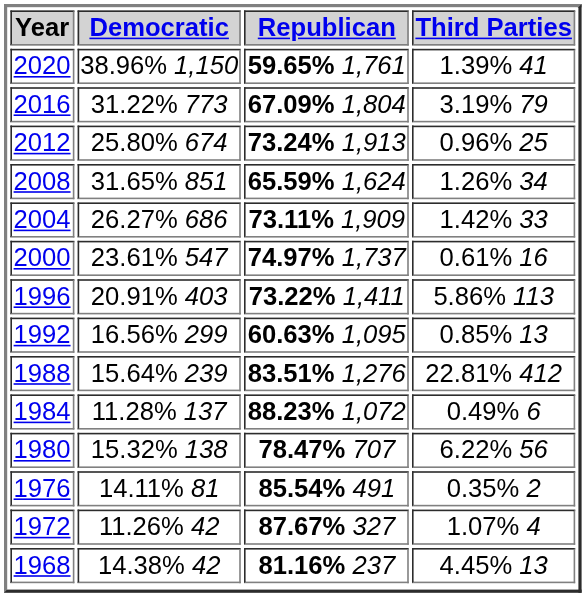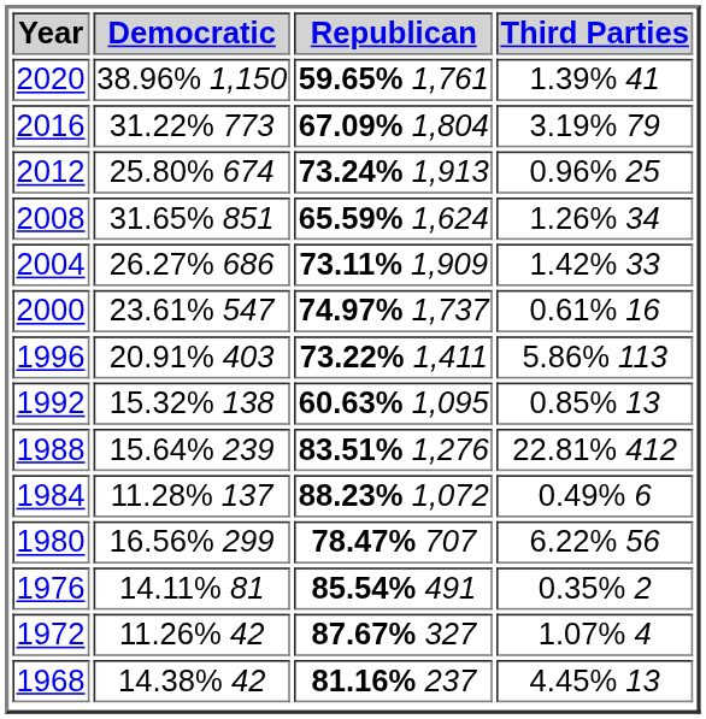1992 | Democratic: 16.56% 299 -> 15.32% 138
1980 | Democratic: 15.32% 138 -> 16.56% 299
